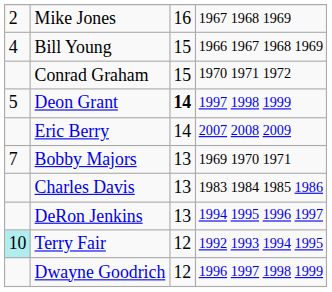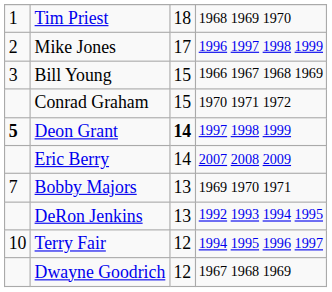+ row: 1 | Tim Priest | 18 | 1968 1969 1970
Mike Jones | column 3: 16 -> 17
Mike Jones | column 4: 1967 1968 1969 -> 1996 1997 1998 1999
Bill Young | column 1: 4 -> 3
Deon Grant | column 1: normal -> bold
- row: Charles Davis | 13 | 1983 1984 1985 1986
DeRon Jenkins | column 4: 1994 1995 1996 1997 -> 1992 1993 1994 1995
Terry Fair | column 1: paleturquoise background -> no background
Terry Fair | column 4: 1992 1993 1994 1995 -> 1994 1995 1996 1997
Dwayne Goodrich | column 4: 1996 1997 1998 1999 -> 1967 1968 1969
